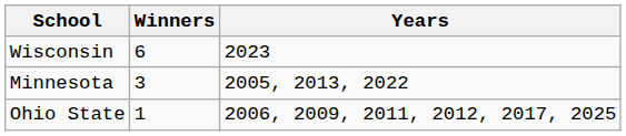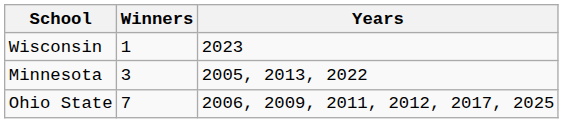Wisconsin | Winners: 6 -> 1
Ohio State | Winners: 1 -> 7
